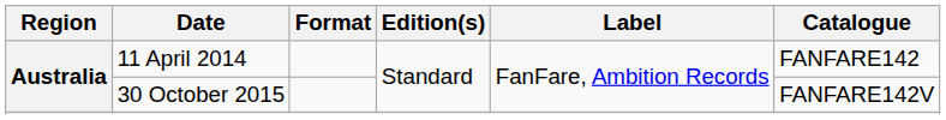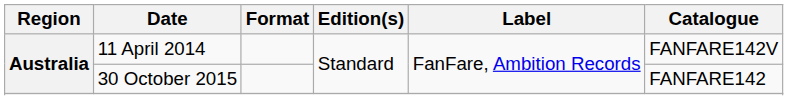11 April 2014 | Catalogue: FANFARE142 -> FANFARE142V
30 October 2015 | Catalogue: FANFARE142V -> FANFARE142
